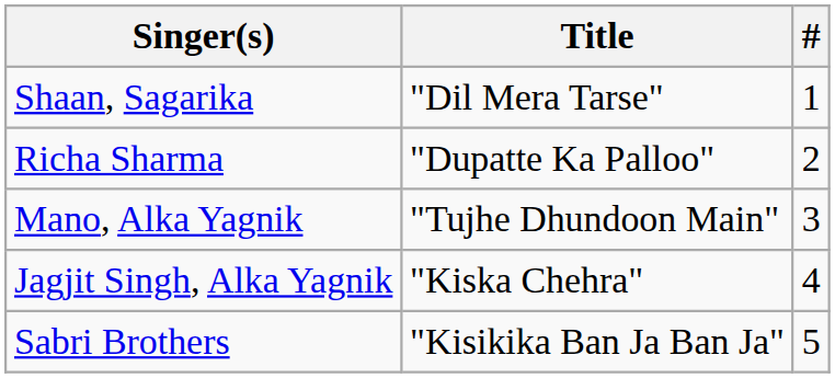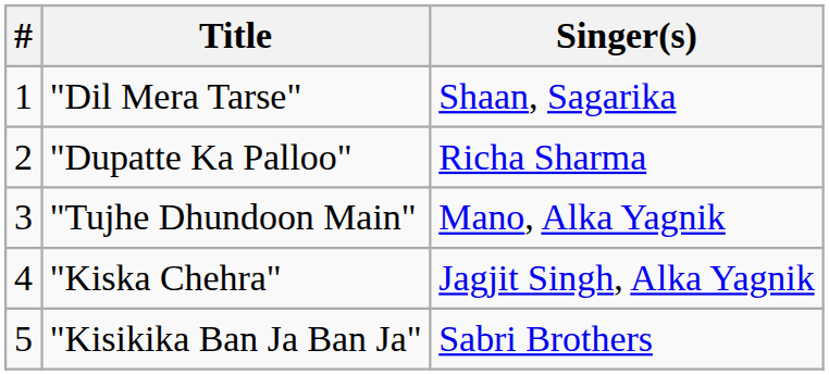columns swapped: # <-> Singer(s)
